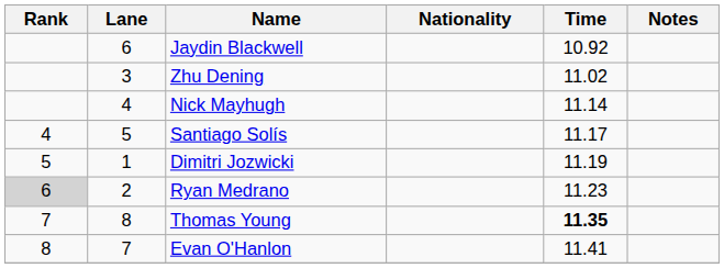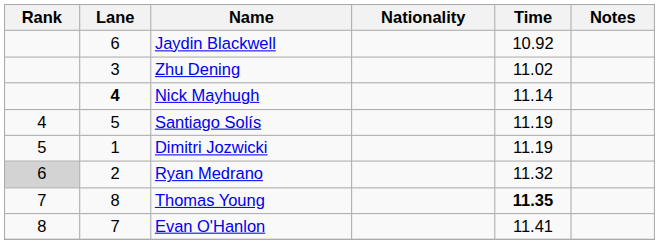Nick Mayhugh | Lane: normal -> bold
Santiago Solís | Time: 11.17 -> 11.19
Ryan Medrano | Time: 11.23 -> 11.32
